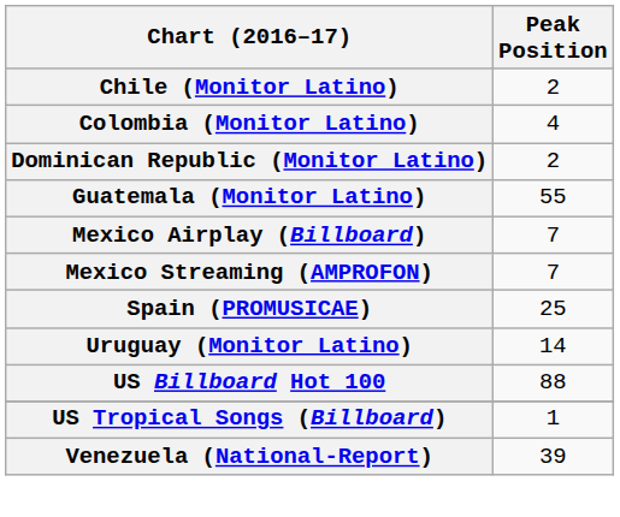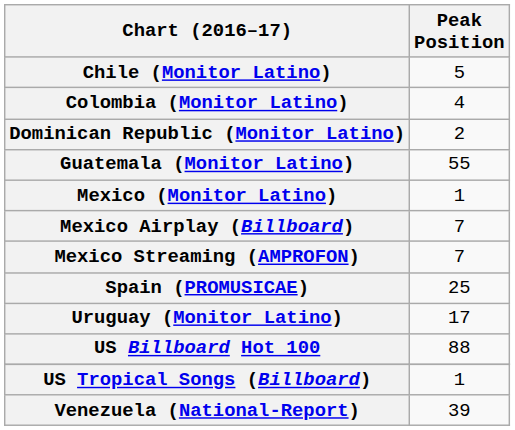Chile (Monitor Latino) | Peak Position: 2 -> 5
+ row: Mexico (Monitor Latino) | 1
Uruguay (Monitor Latino) | Peak Position: 14 -> 17
